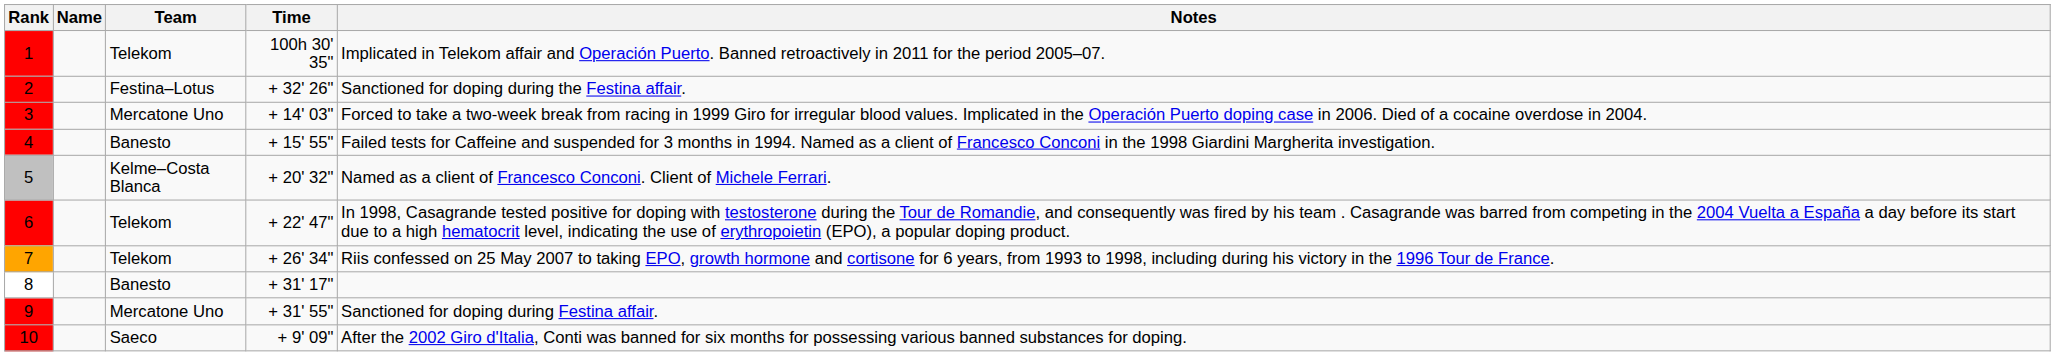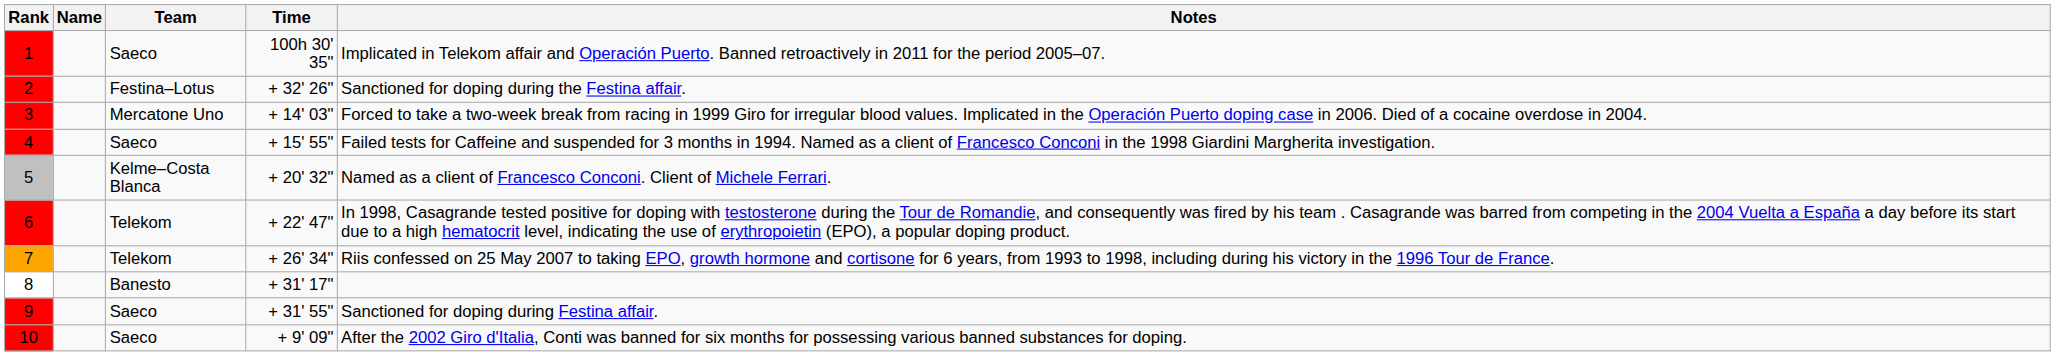1 | Team: Telekom -> Saeco
4 | Team: Banesto -> Saeco
9 | Team: Mercatone Uno -> Saeco
